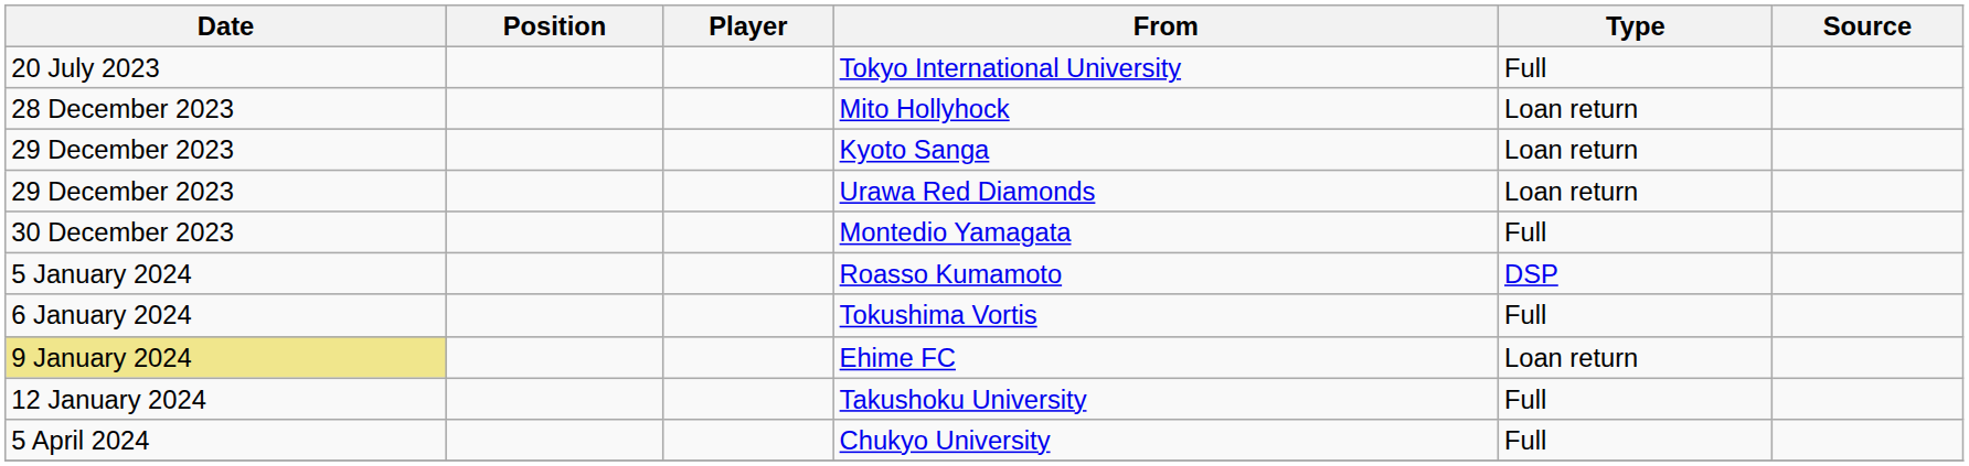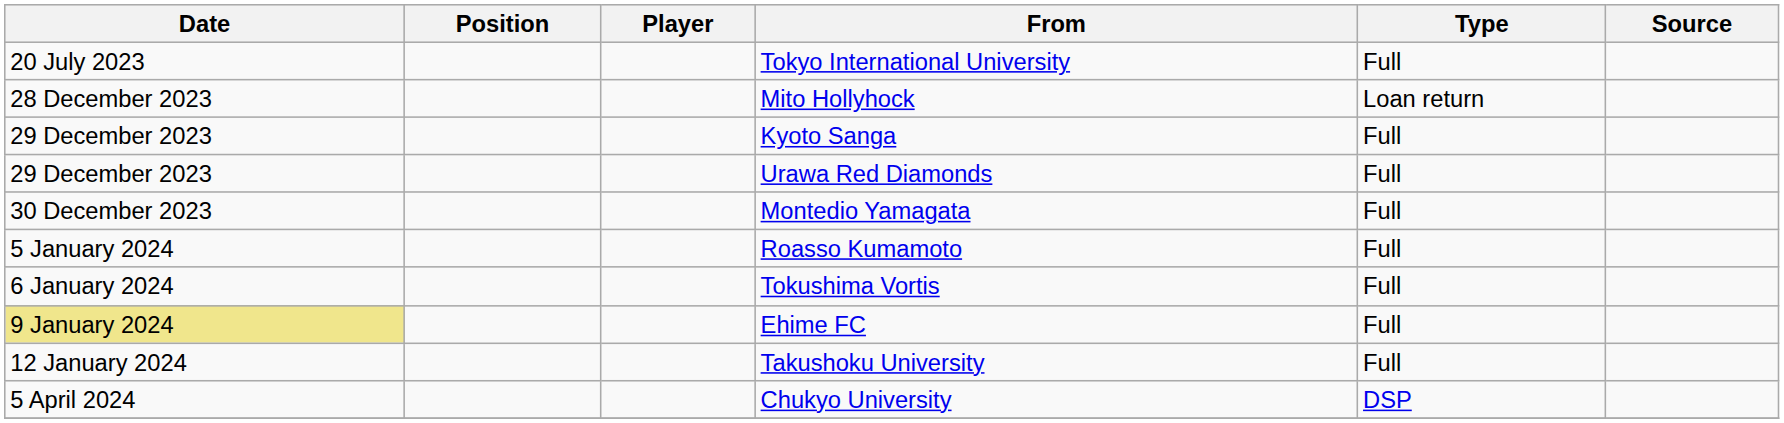Kyoto Sanga | Type: Loan return -> Full
Urawa Red Diamonds | Type: Loan return -> Full
Roasso Kumamoto | Type: DSP -> Full
Ehime FC | Type: Loan return -> Full
Chukyo University | Type: Full -> DSP
